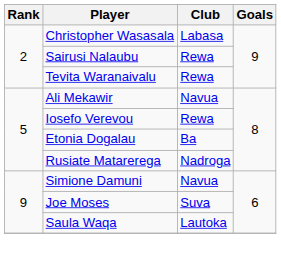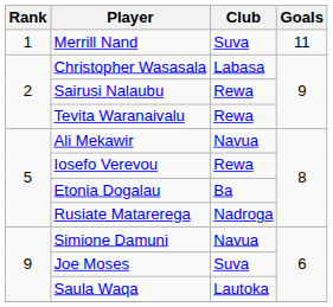+ row: 1 | Merrill Nand | Suva | 11
